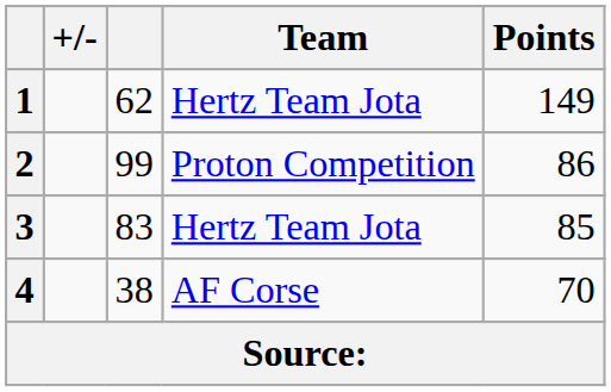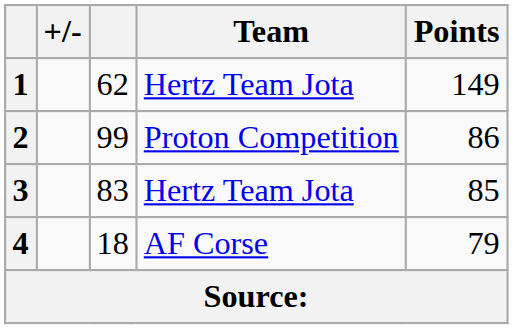4 | column 3: 38 -> 18
4 | Points: 70 -> 79
